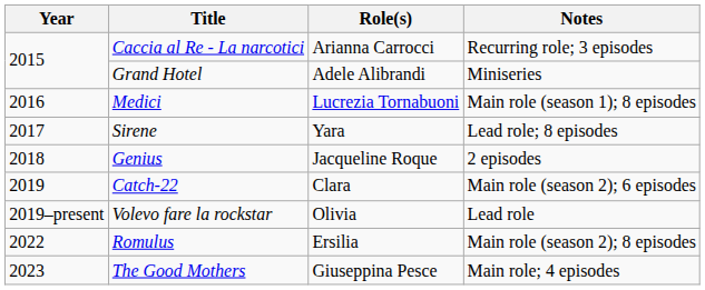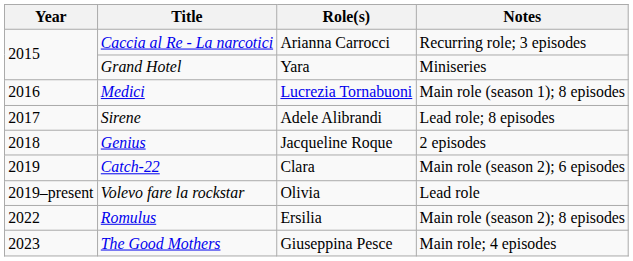Grand Hotel | Role(s): Adele Alibrandi -> Yara
Sirene | Role(s): Yara -> Adele Alibrandi
